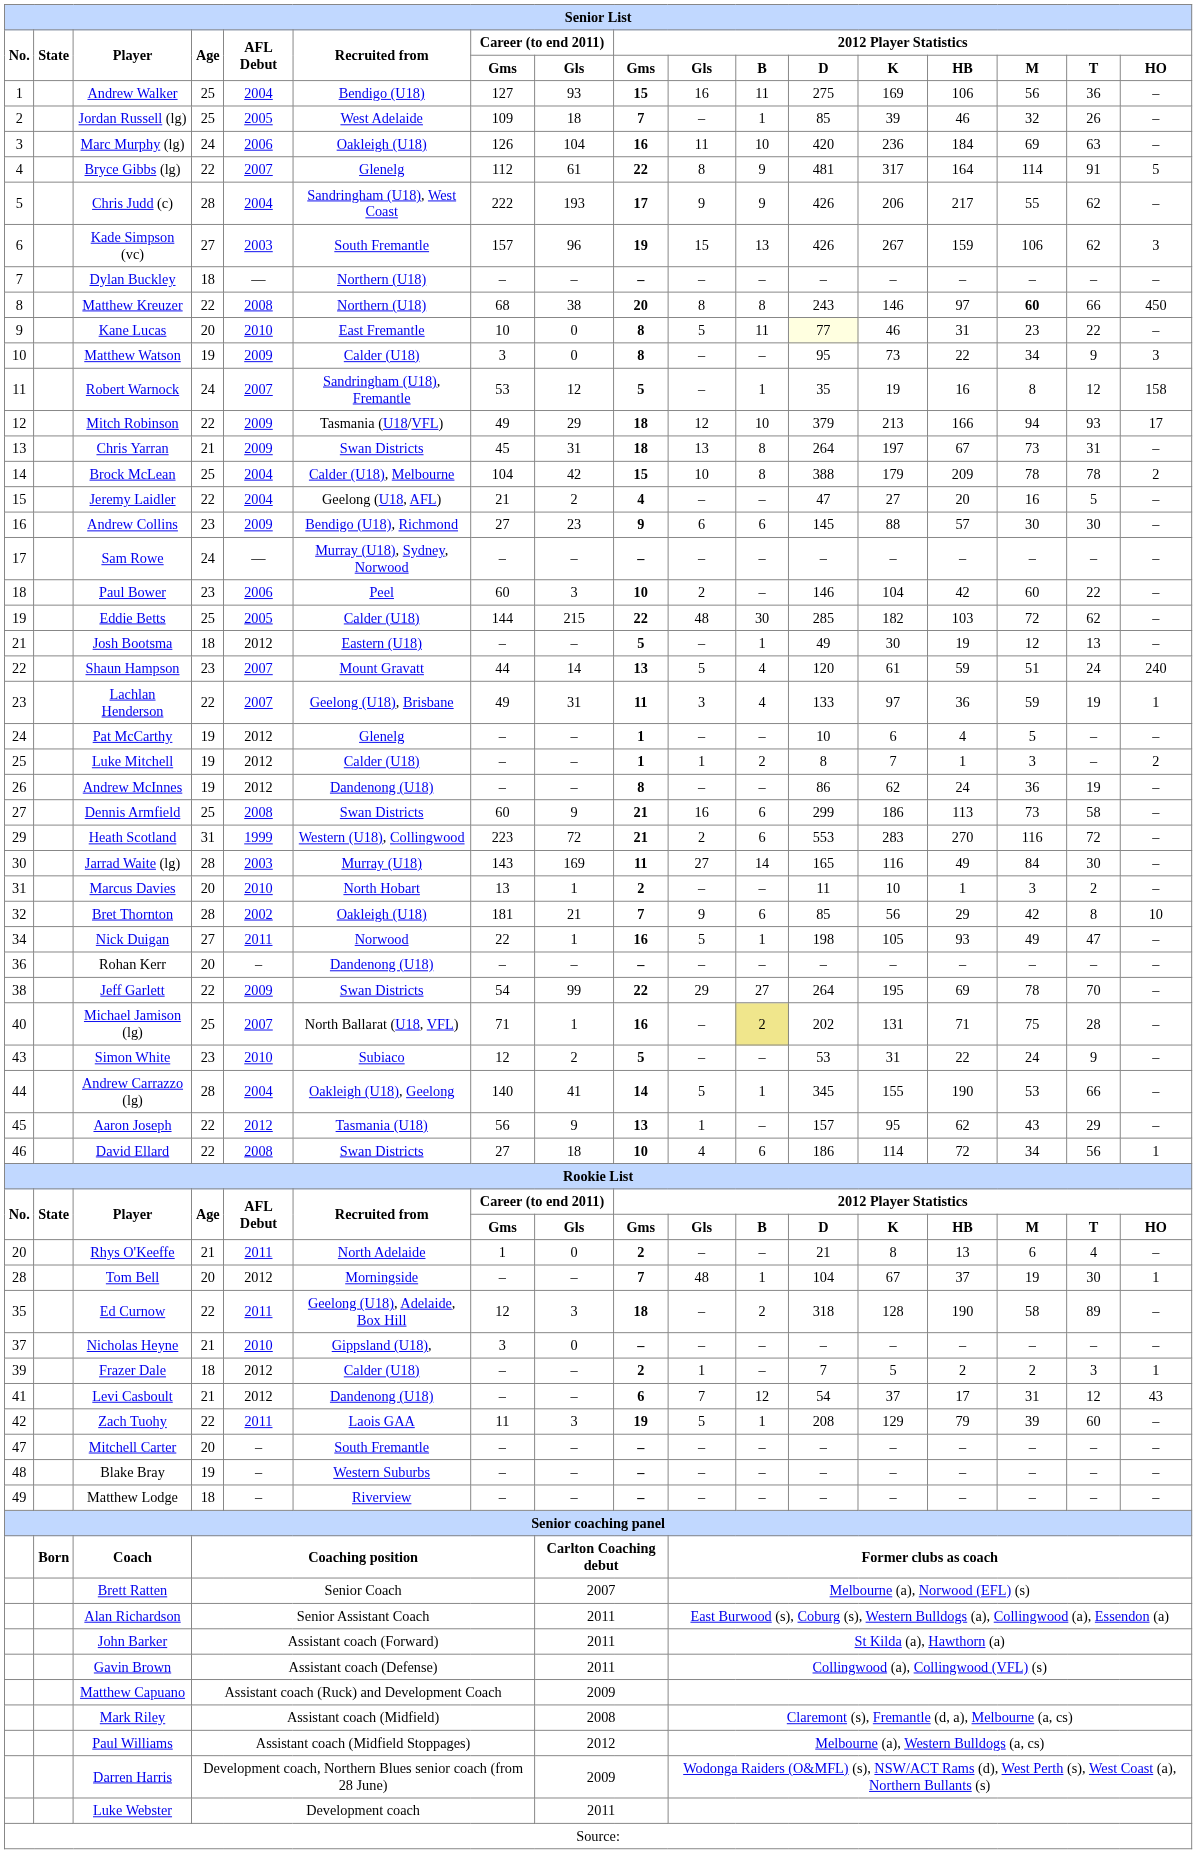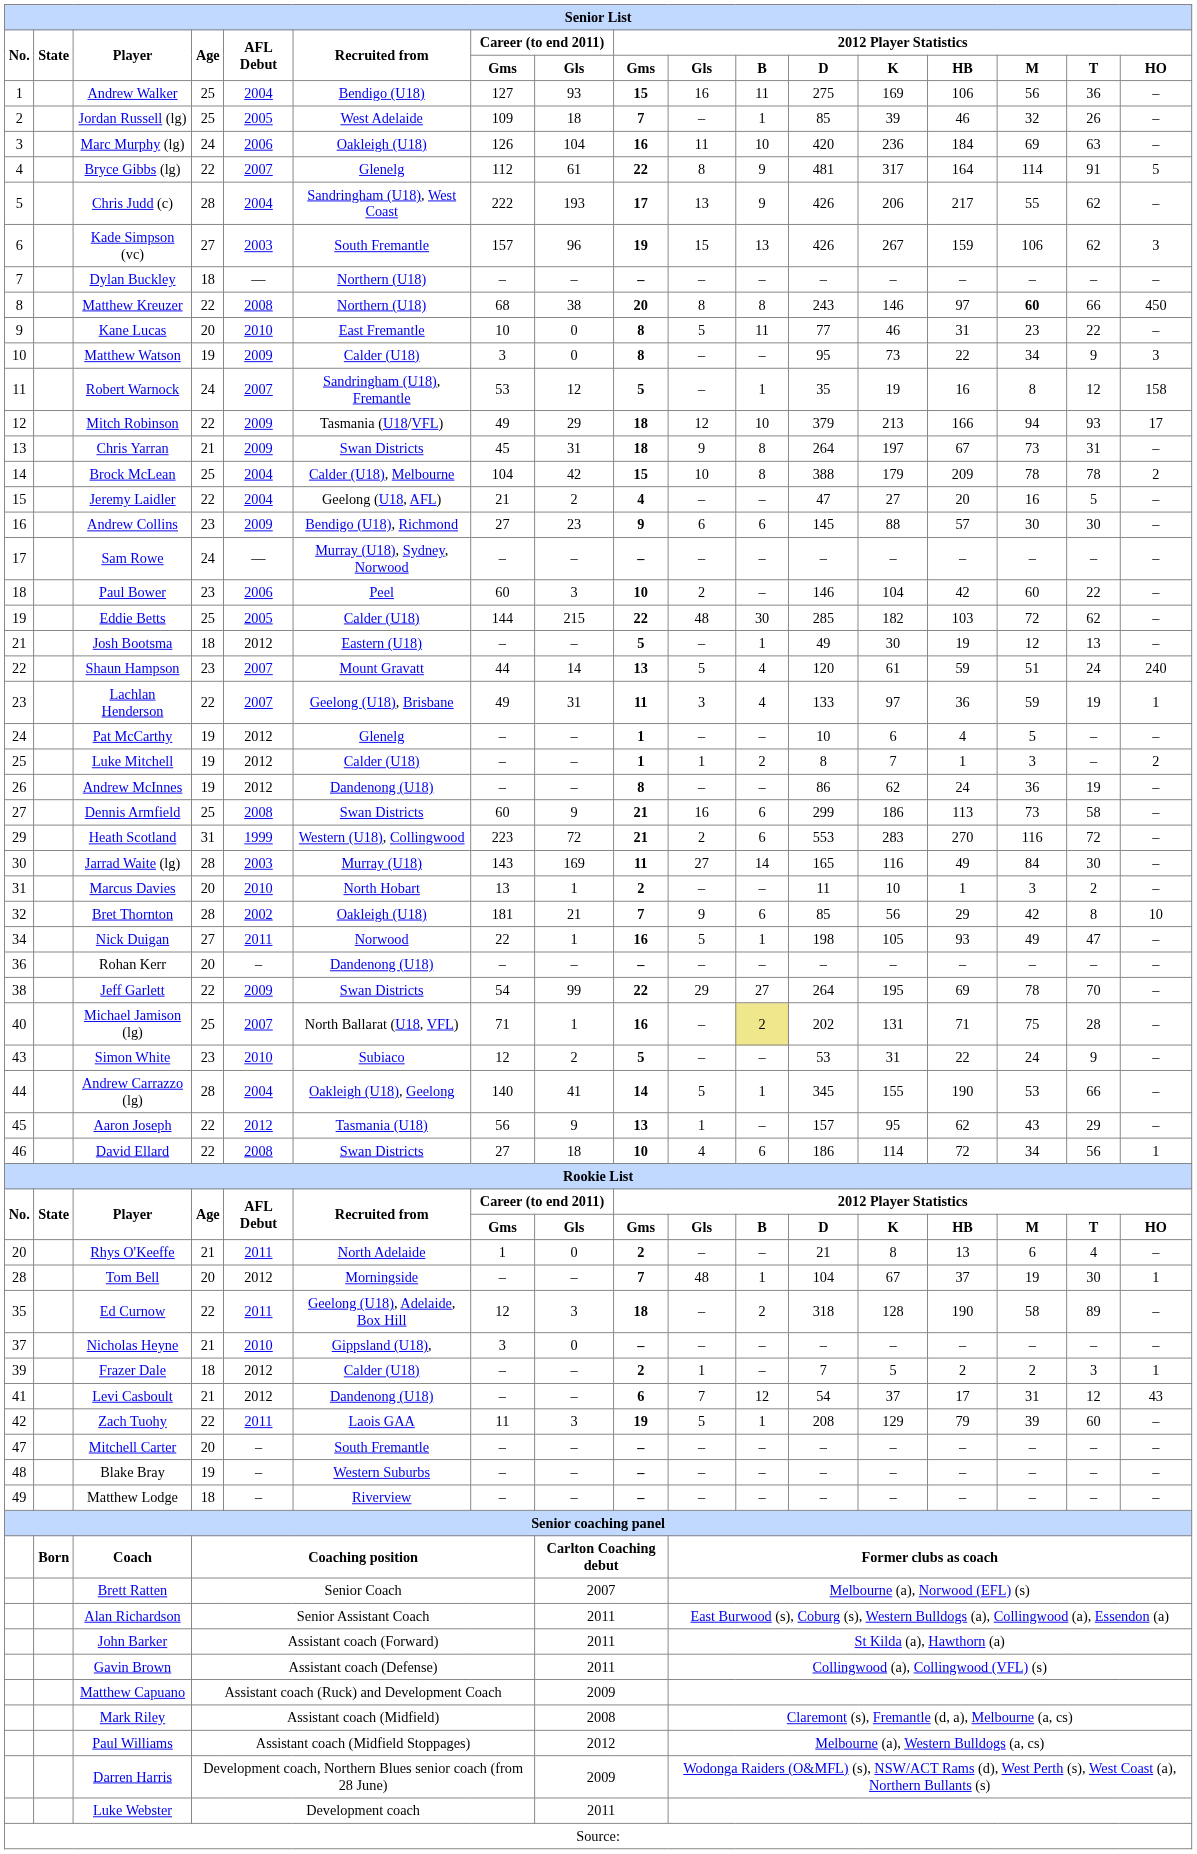Chris Judd (c) | 2012 Player Statistics / Gls: 9 -> 13
Kane Lucas | 2012 Player Statistics / D: lightyellow background -> no background
Chris Yarran | 2012 Player Statistics / Gls: 13 -> 9
